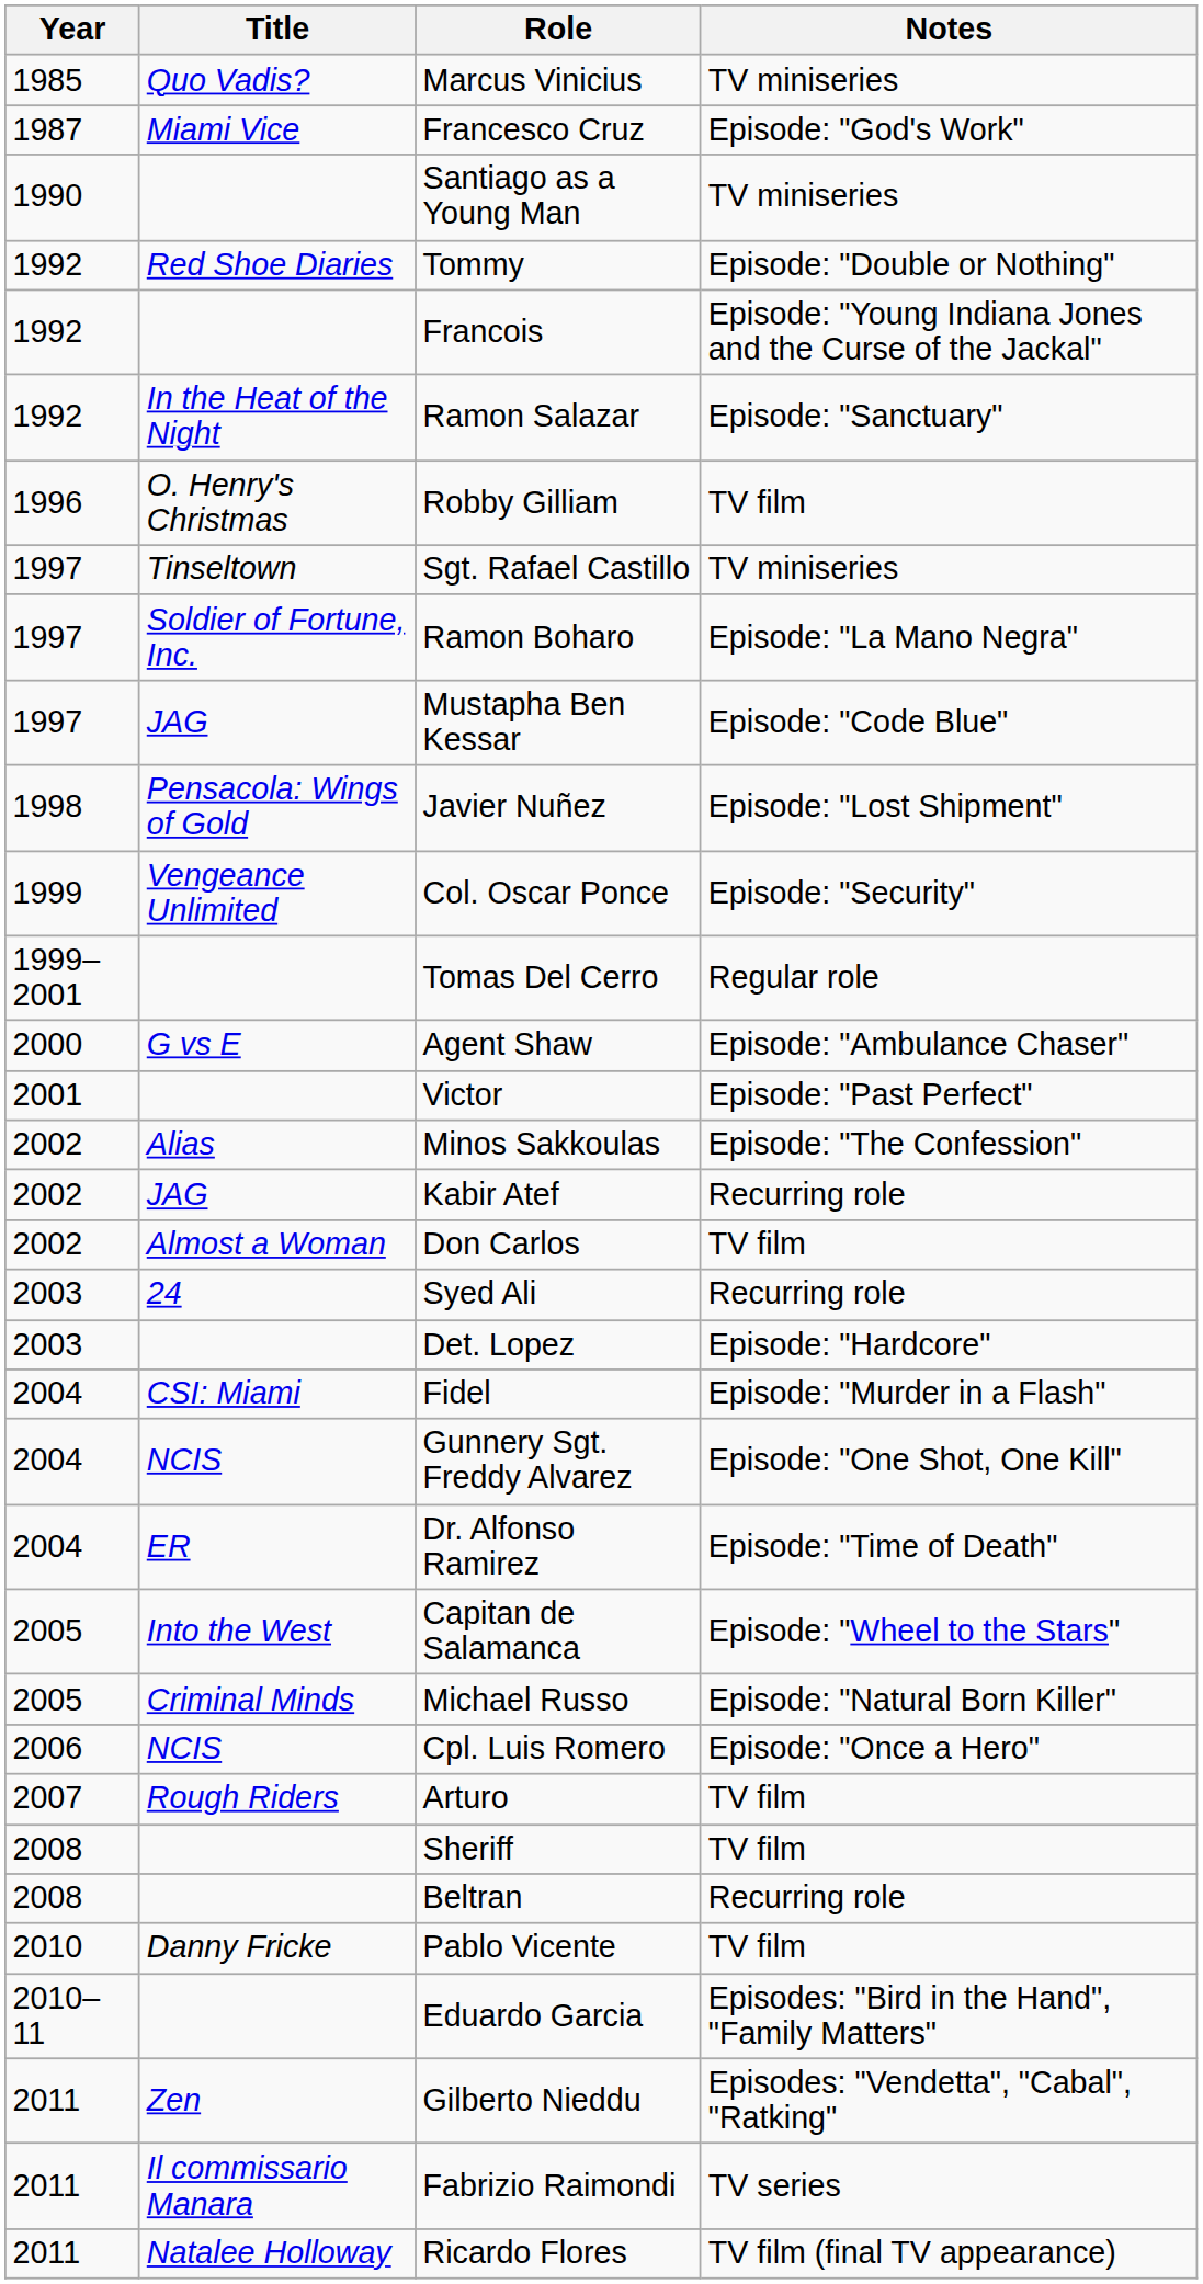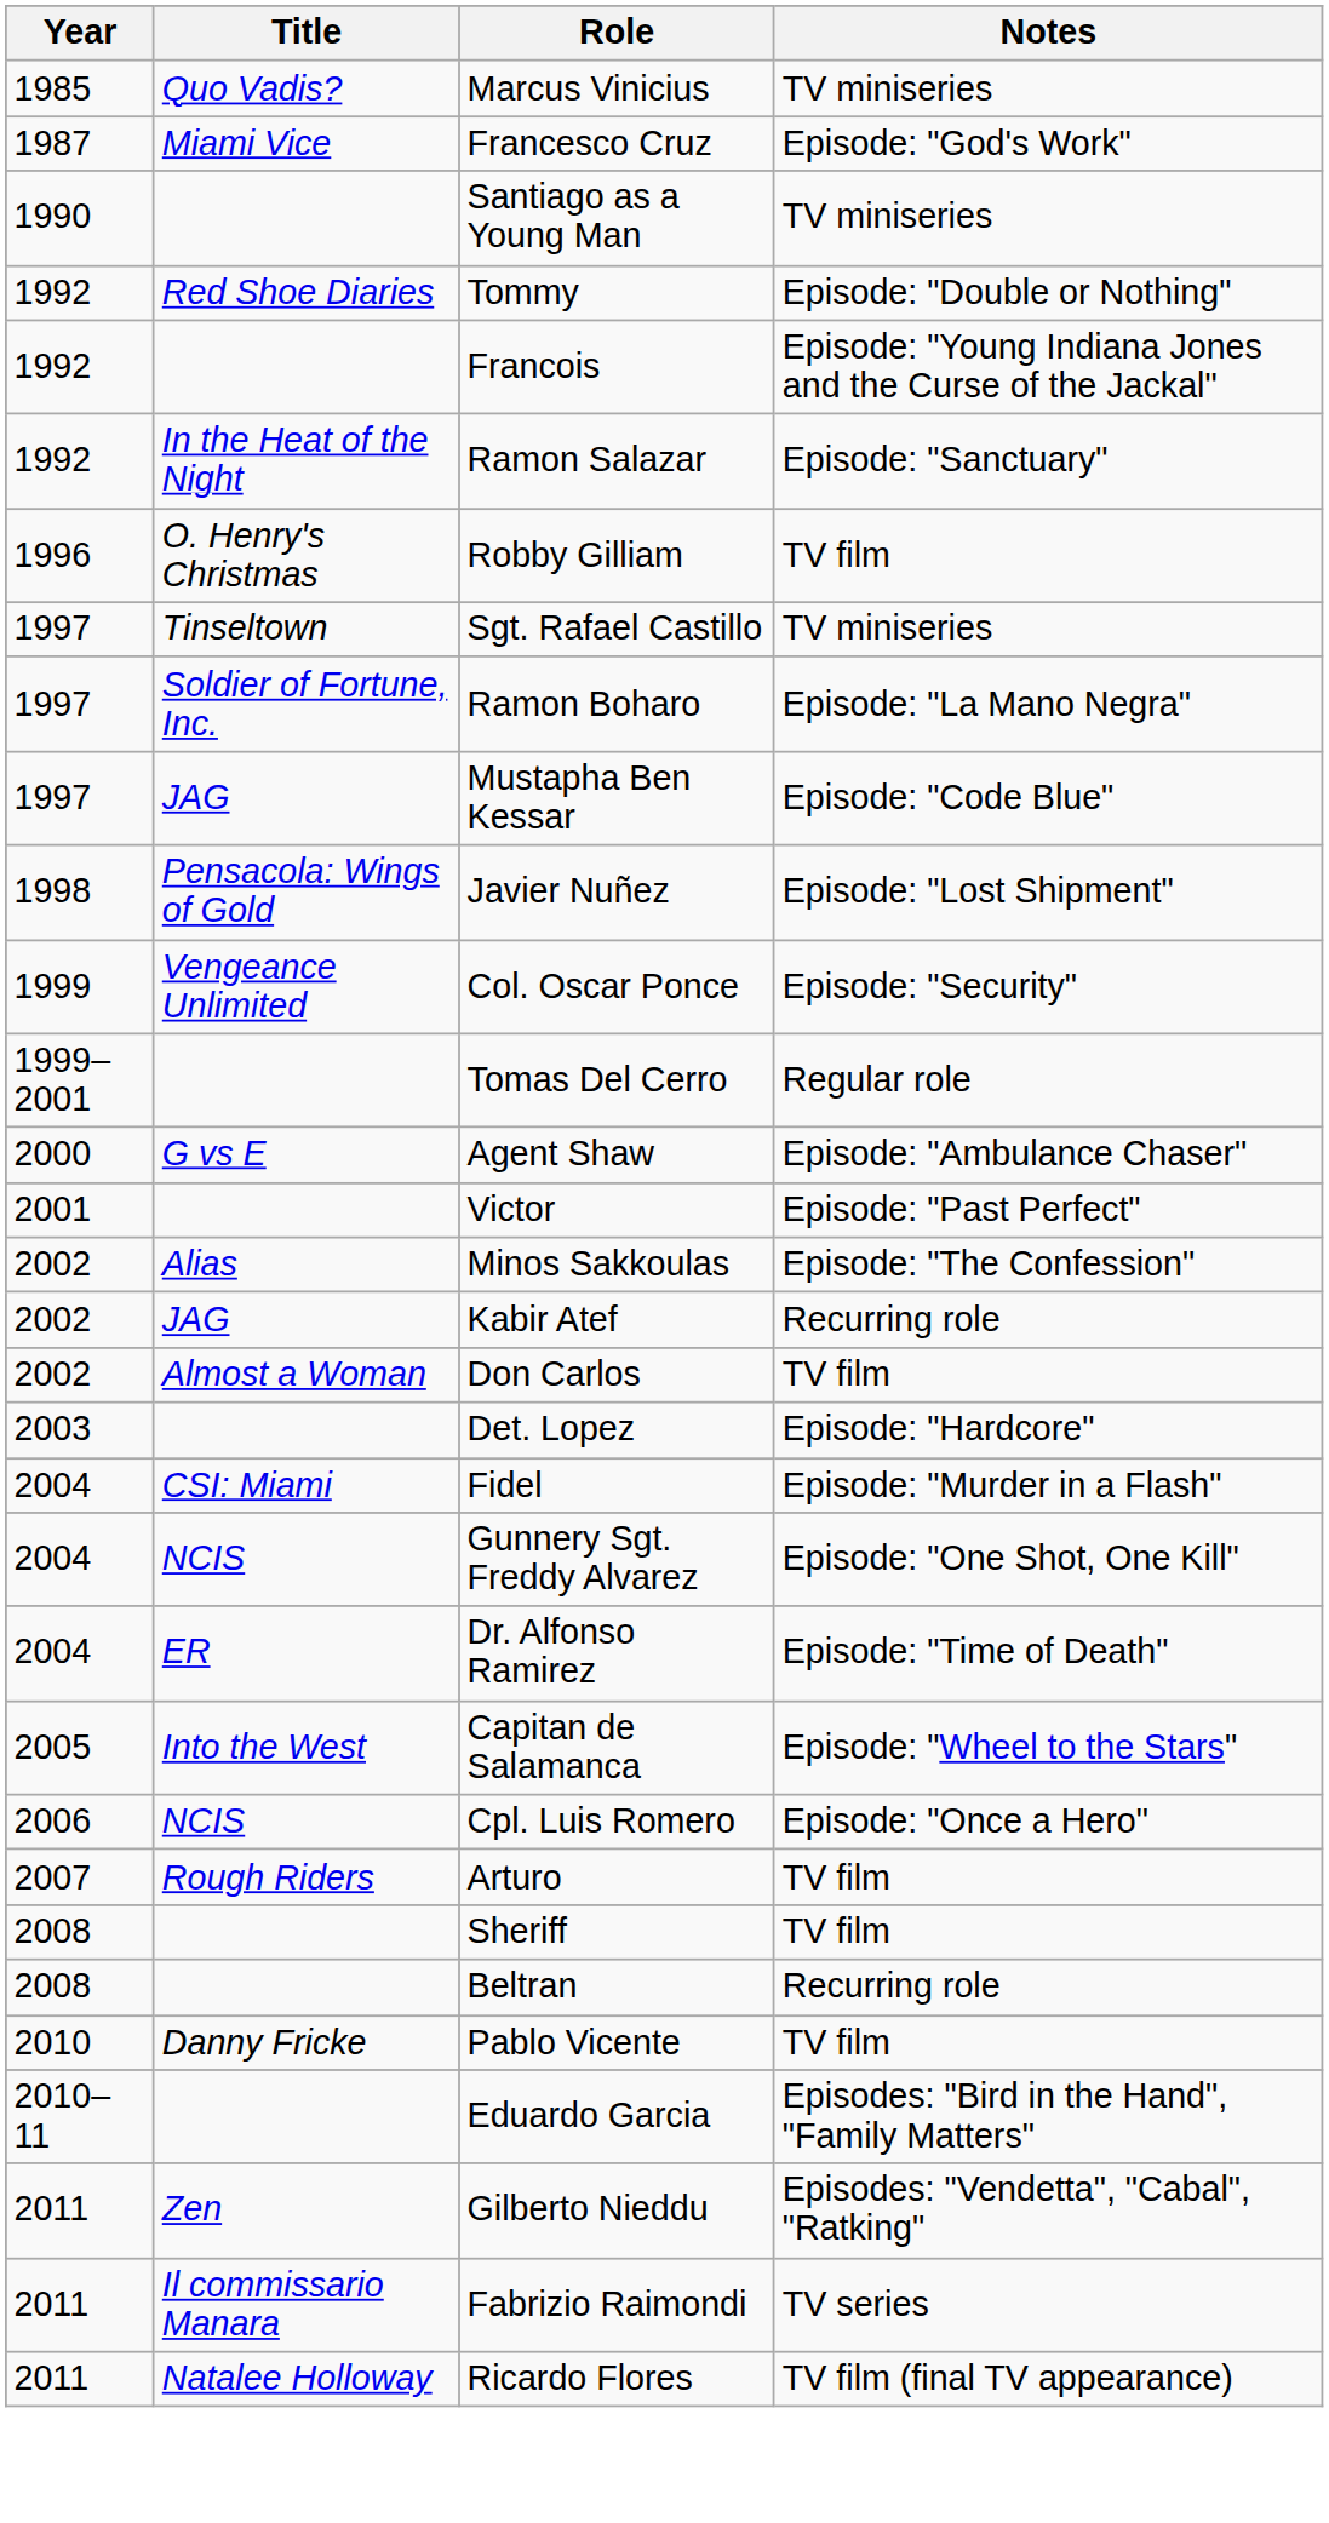- row: 2003 | 24 | Syed Ali | Recurring role
- row: 2005 | Criminal Minds | Michael Russo | Episode: "Natural Born Killer"
